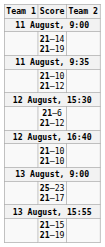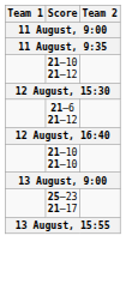- row: 21–14 21–19
- row: 21–15 21–19
